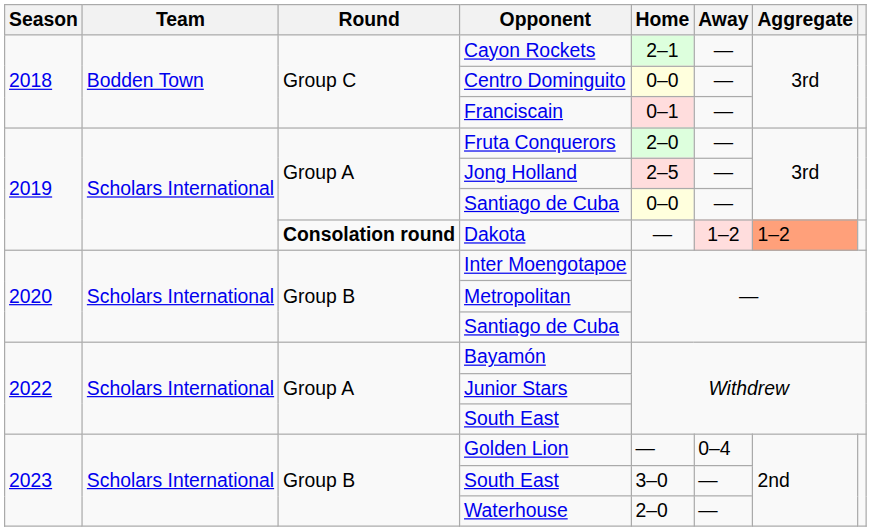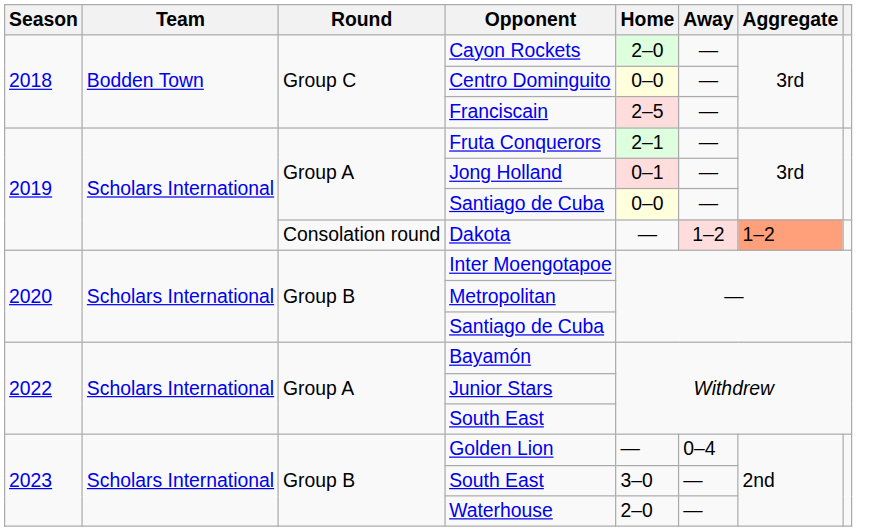Cayon Rockets | Home: 2–1 -> 2–0
Franciscain | Home: 0–1 -> 2–5
Fruta Conquerors | Home: 2–0 -> 2–1
Jong Holland | Home: 2–5 -> 0–1
Dakota | Round: bold -> normal
